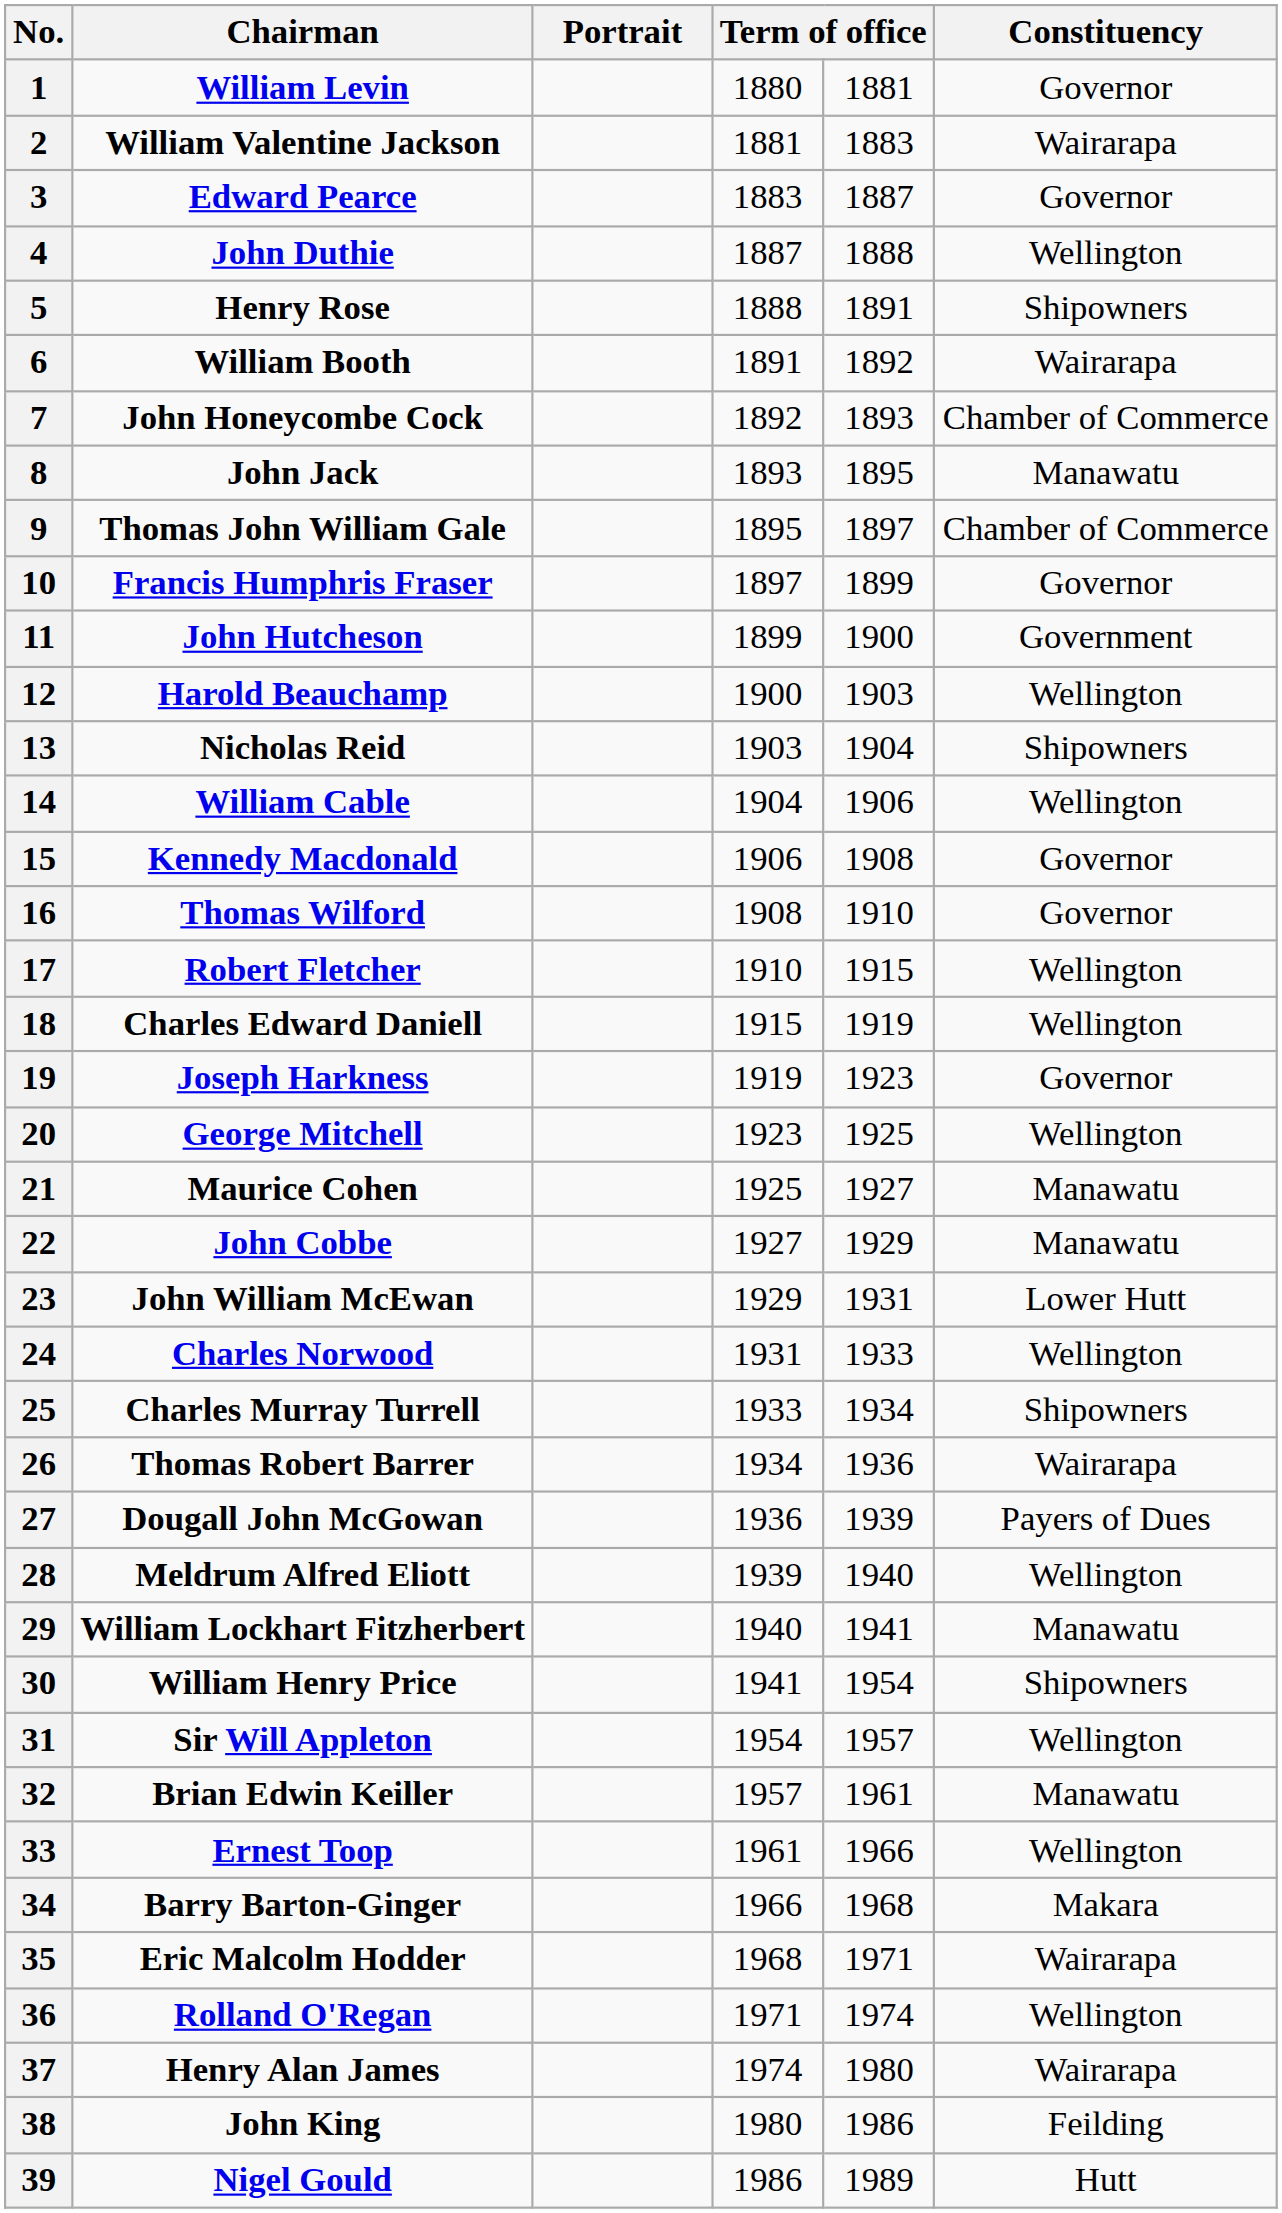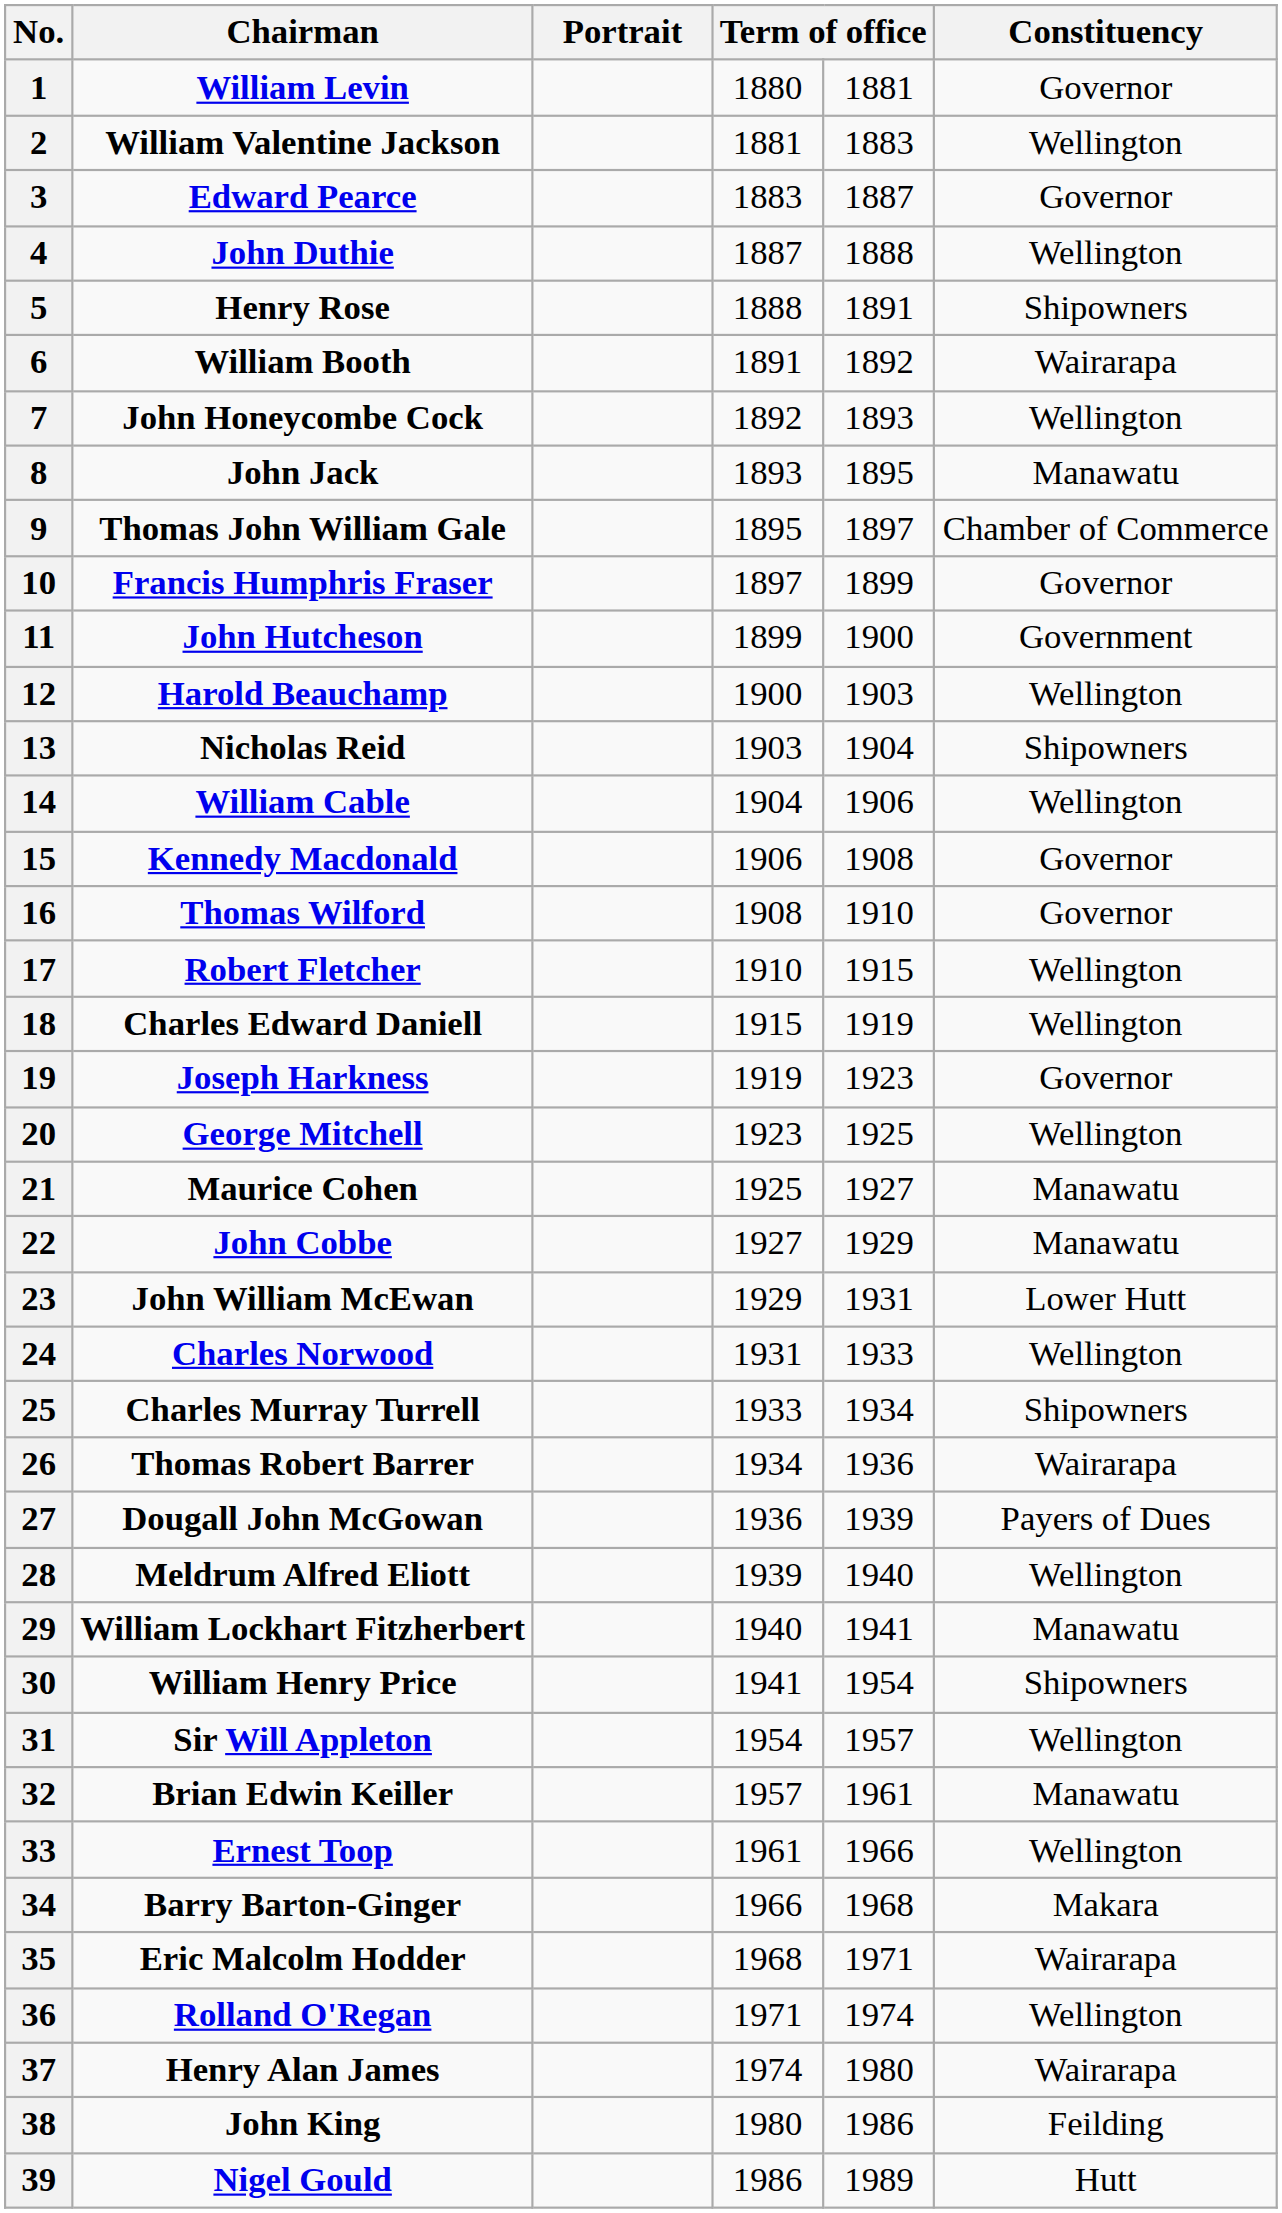2 | Constituency: Wairarapa -> Wellington
7 | Constituency: Chamber of Commerce -> Wellington
